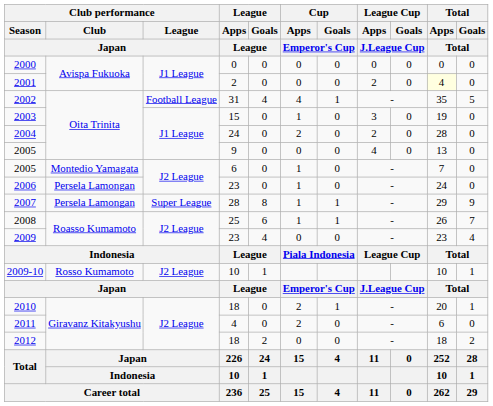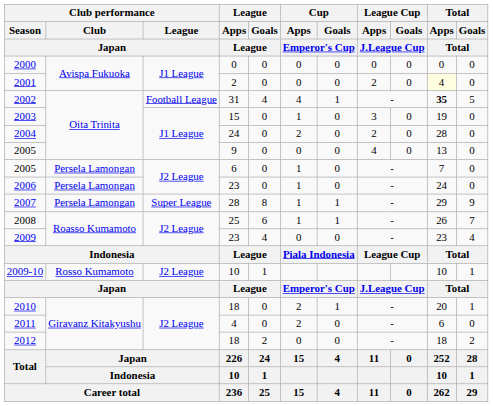2002 | Total / Apps / Total: normal -> bold
2005 / 6 | Club performance / Club / Japan: Montedio Yamagata -> Persela Lamongan
